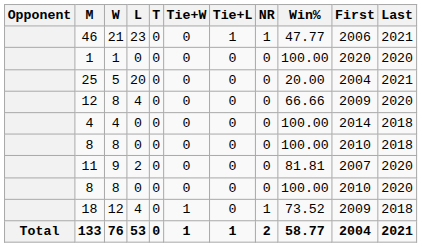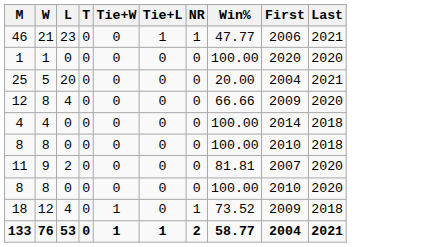- column: Opponent | Total
